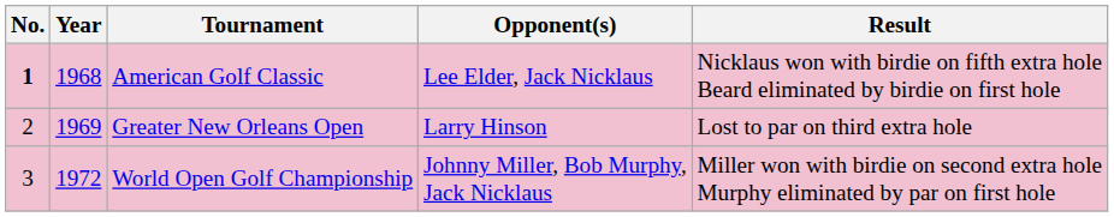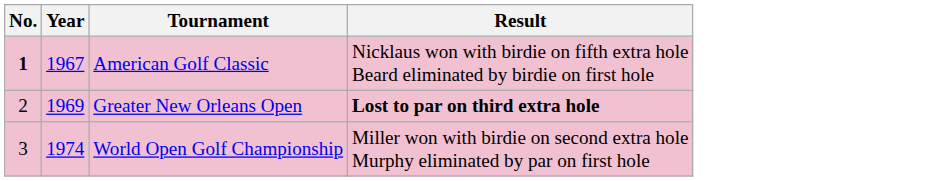- column: Opponent(s) | Lee Elder, Jack Nicklaus | Larry Hinson | Johnny Miller, Bob Murphy, Jack Nicklaus
American Golf Classic | Year: 1968 -> 1967
Greater New Orleans Open | Result: normal -> bold
World Open Golf Championship | Year: 1972 -> 1974
